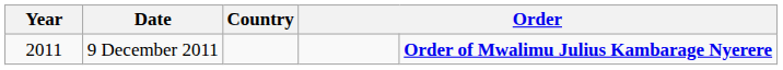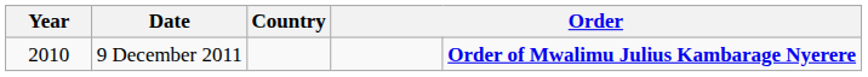9 December 2011 | Year: 2011 -> 2010
